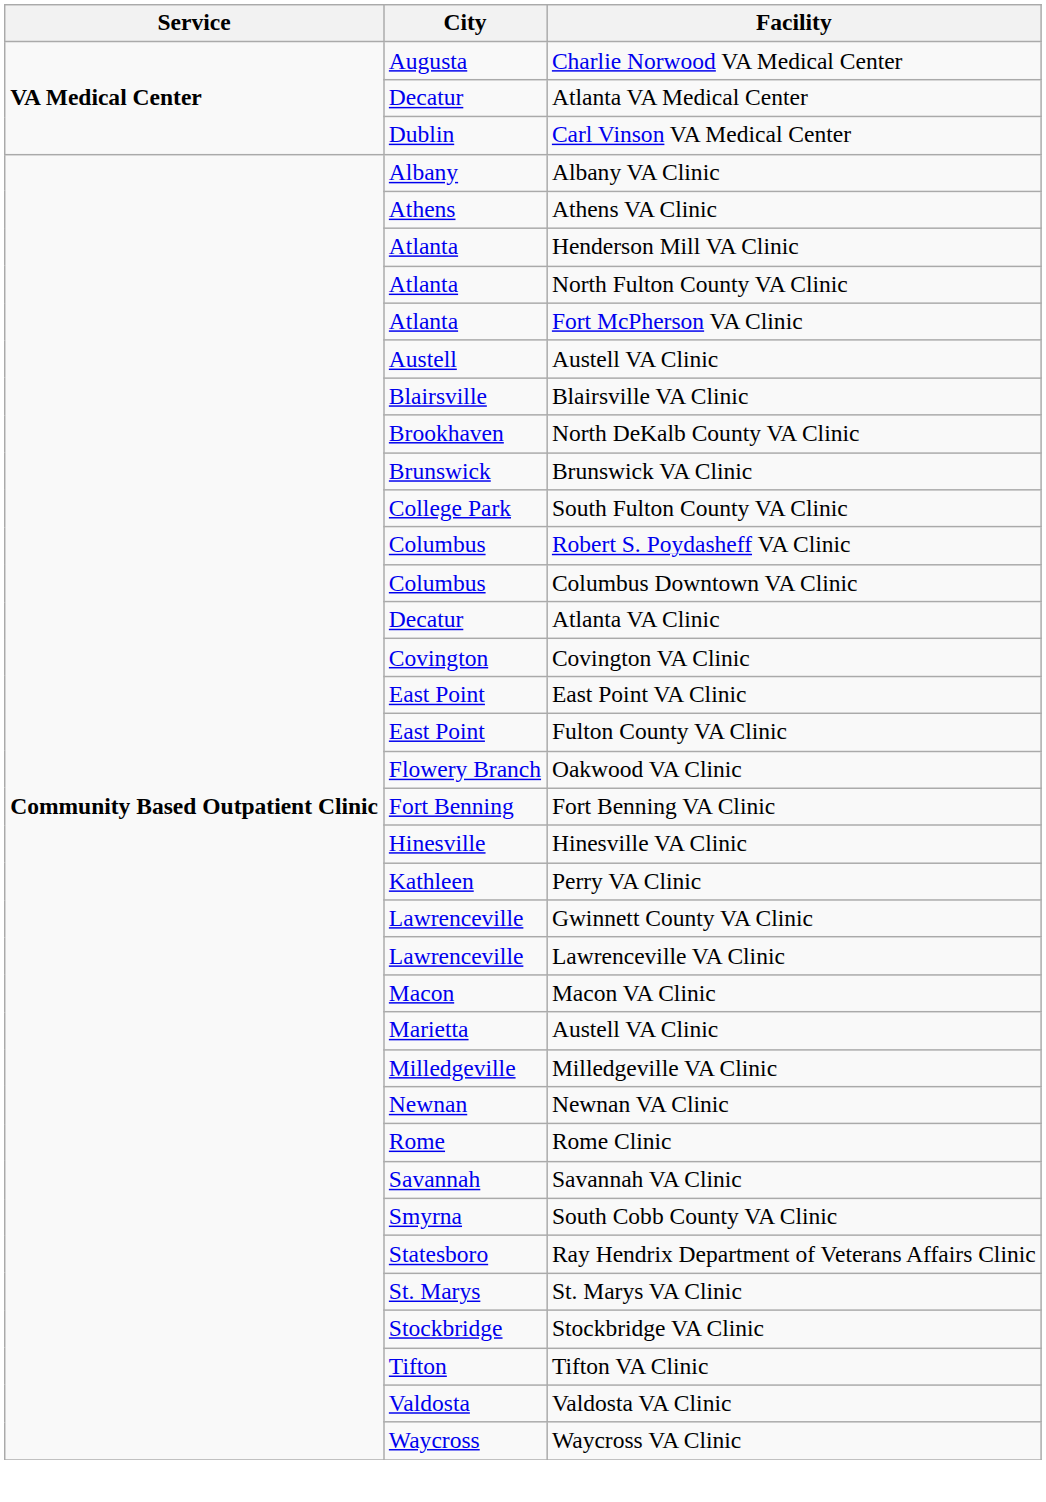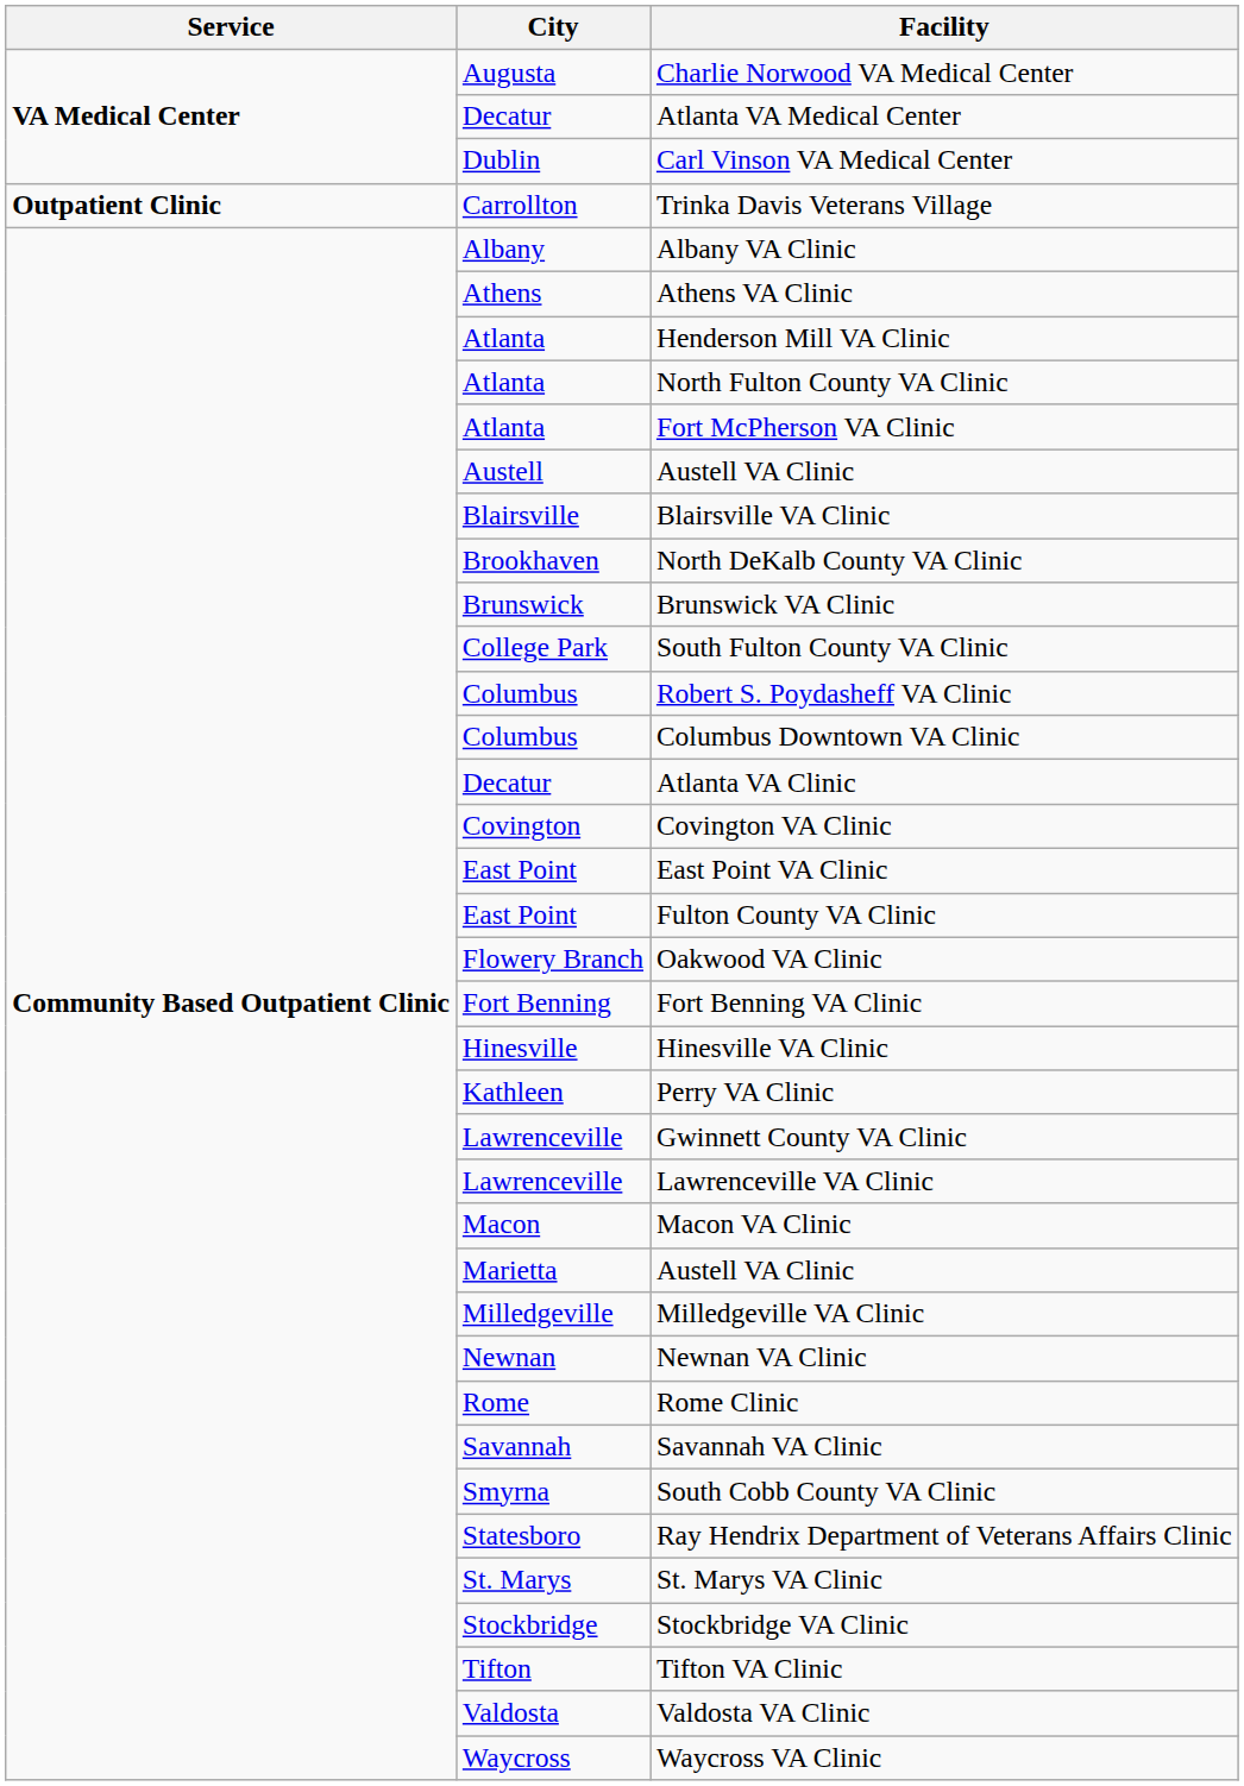+ row: Outpatient Clinic | Carrollton | Trinka Davis Veterans Village
